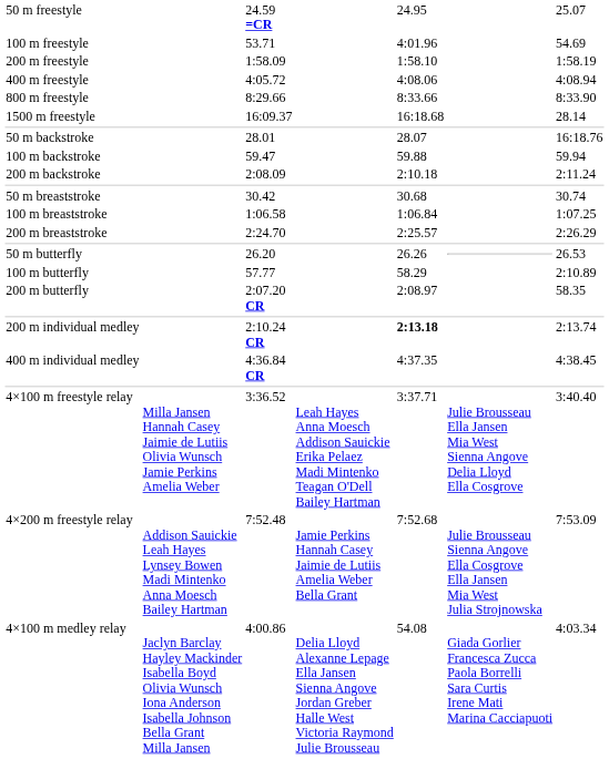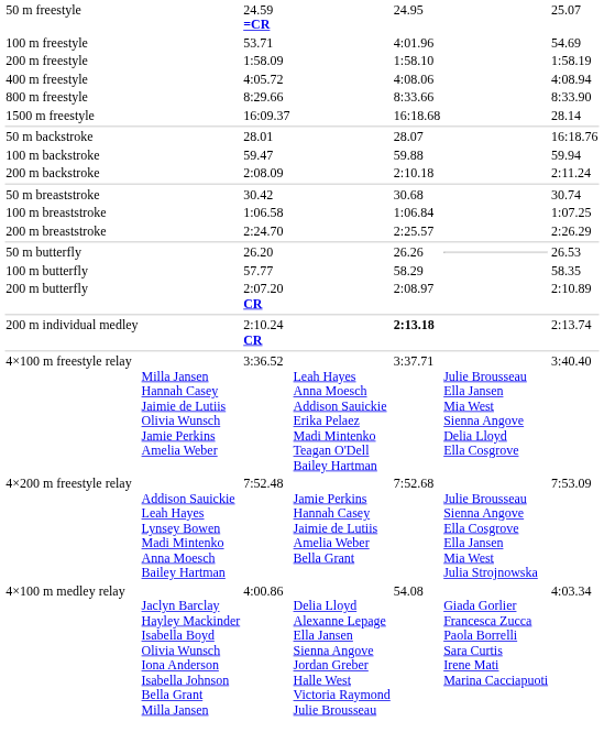100 m butterfly | column 7: 2:10.89 -> 58.35
200 m butterfly | column 7: 58.35 -> 2:10.89
- row: 400 m individual medley | 4:36.84 CR | 4:37.35 | 4:38.45
